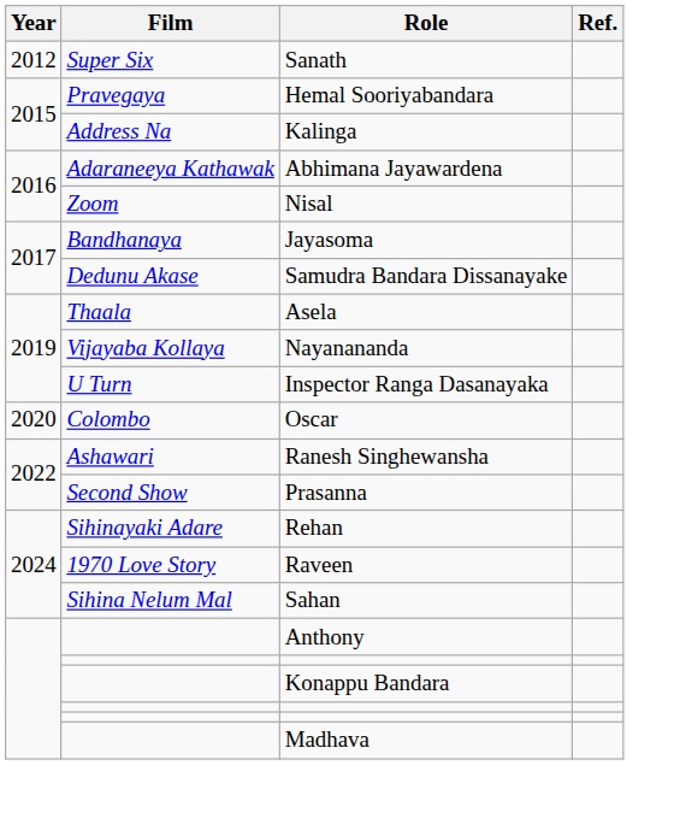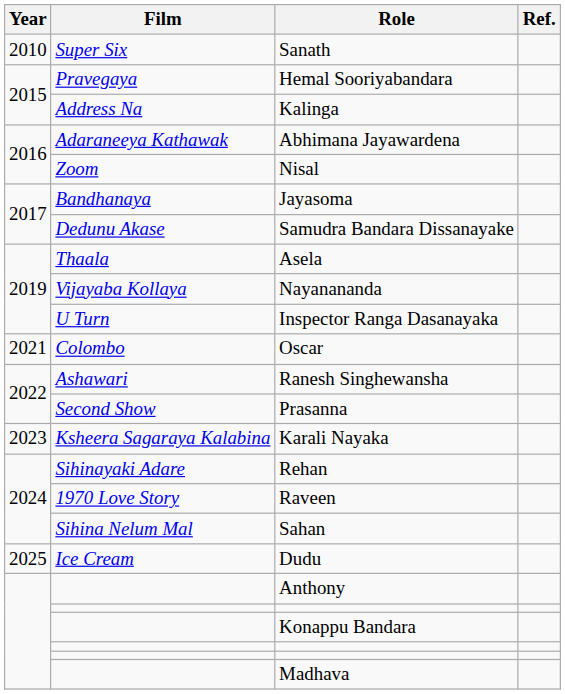Sanath | Year: 2012 -> 2010
Oscar | Year: 2020 -> 2021
+ row: 2023 | Ksheera Sagaraya Kalabina | Karali Nayaka
+ row: 2025 | Ice Cream | Dudu
